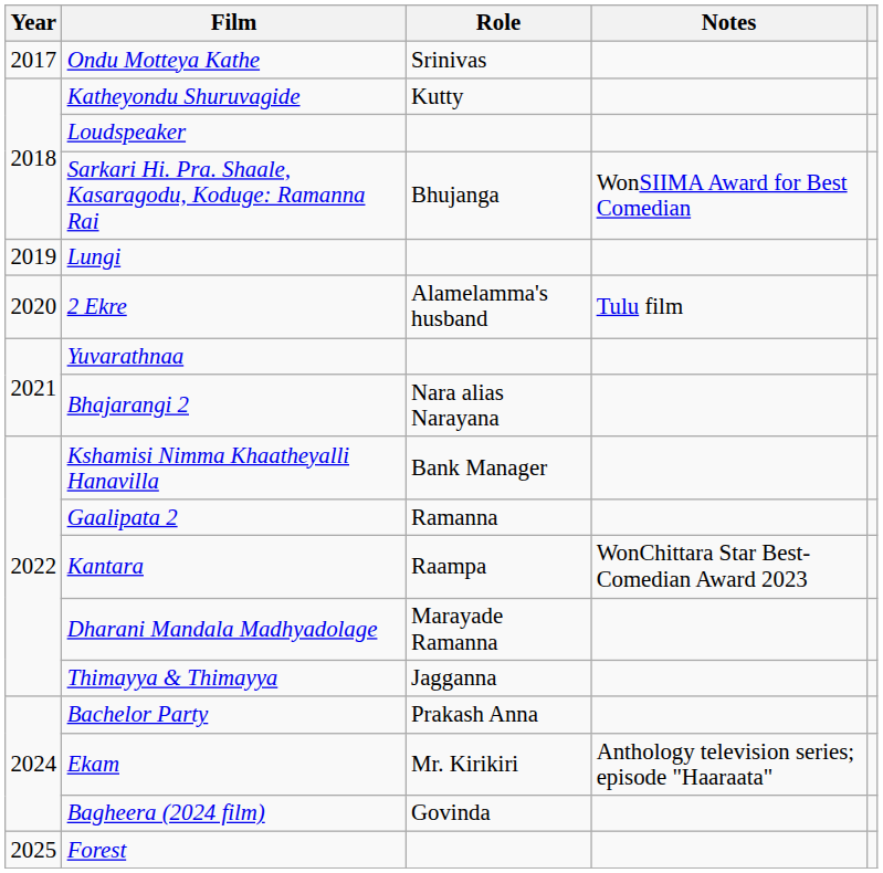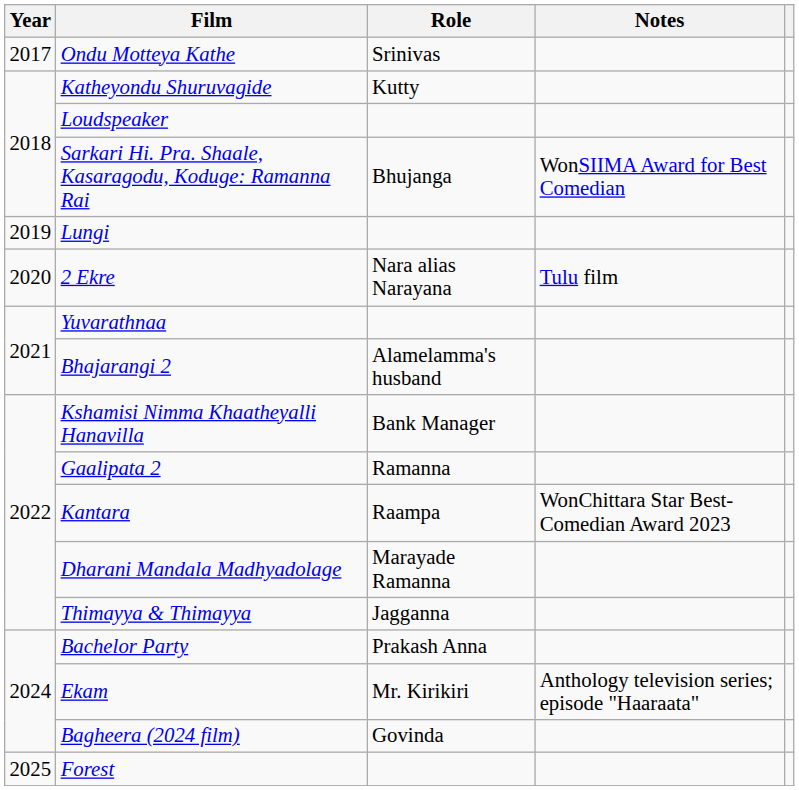2 Ekre | Role: Alamelamma's husband -> Nara alias Narayana
Bhajarangi 2 | Role: Nara alias Narayana -> Alamelamma's husband
